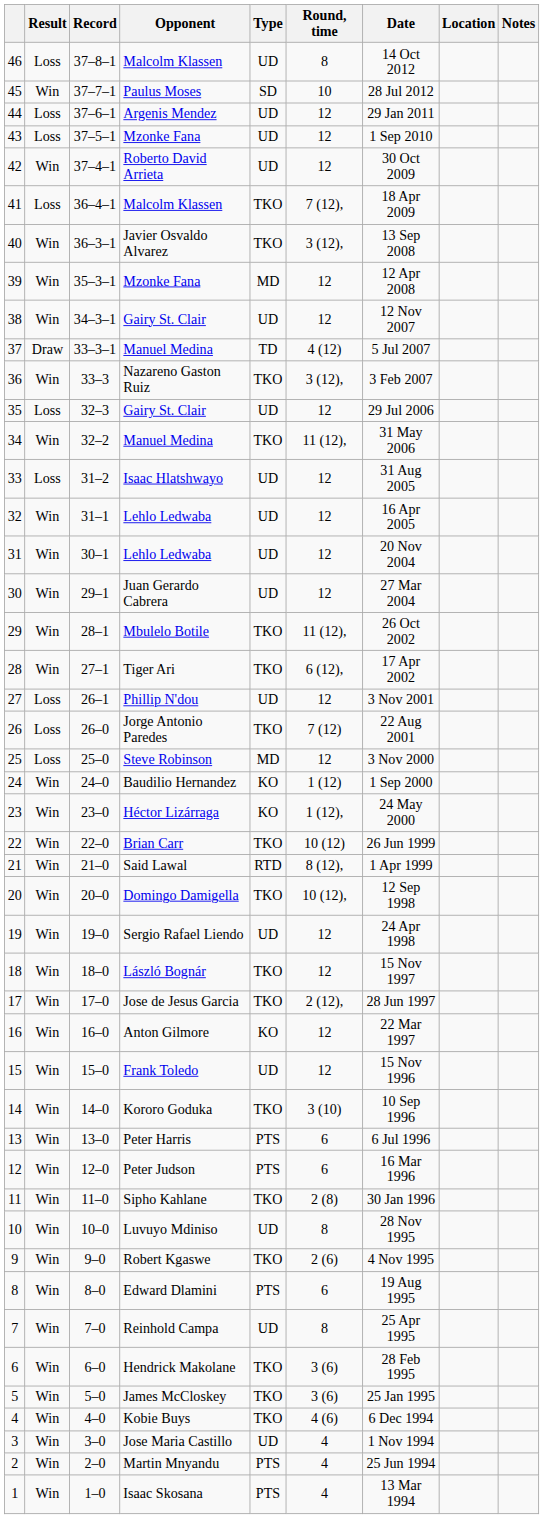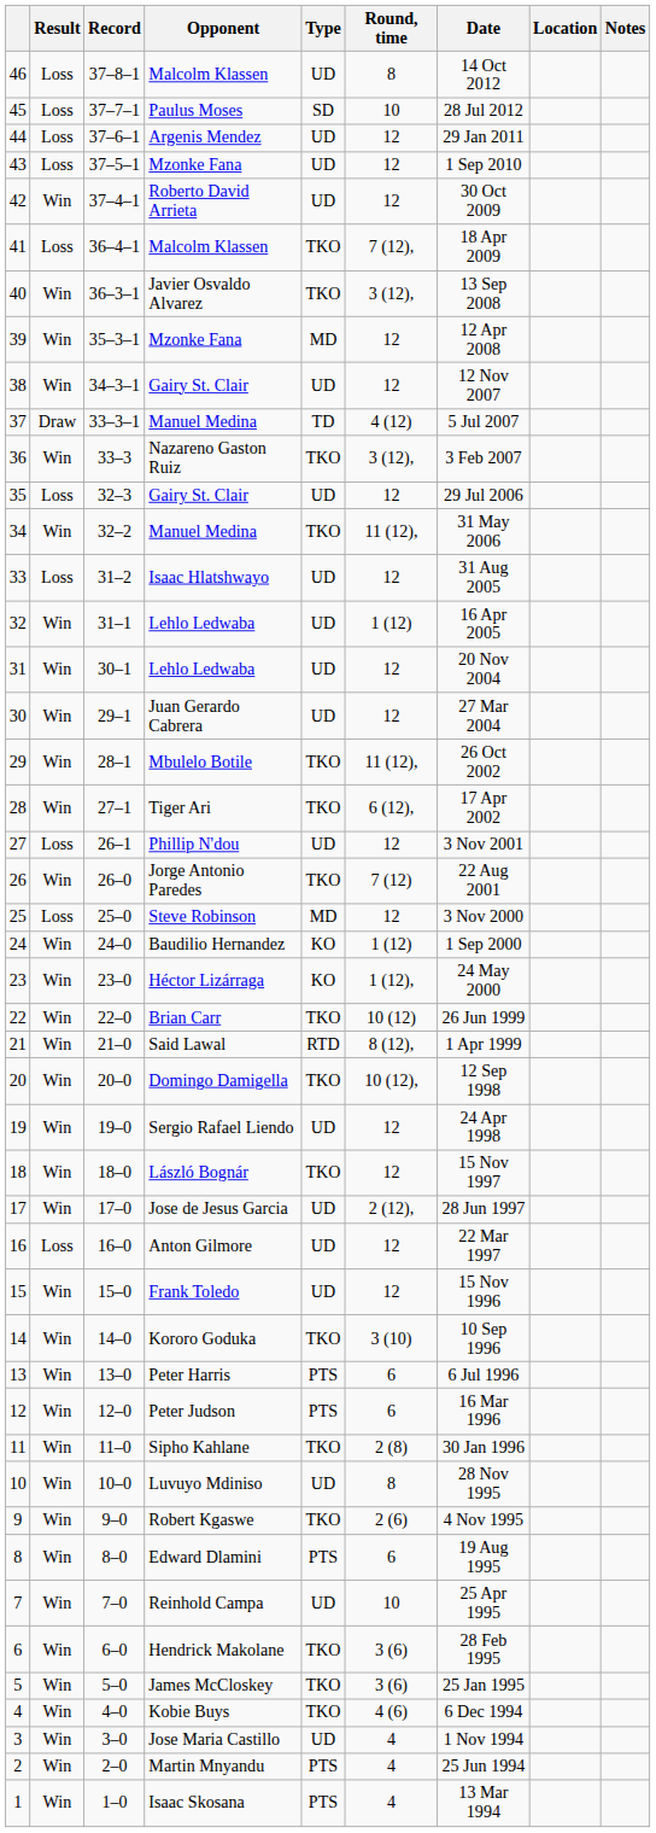45 | Result: Win -> Loss
32 | Round, time: 12 -> 1 (12)
26 | Result: Loss -> Win
17 | Type: TKO -> UD
16 | Result: Win -> Loss
16 | Type: KO -> UD
7 | Round, time: 8 -> 10
